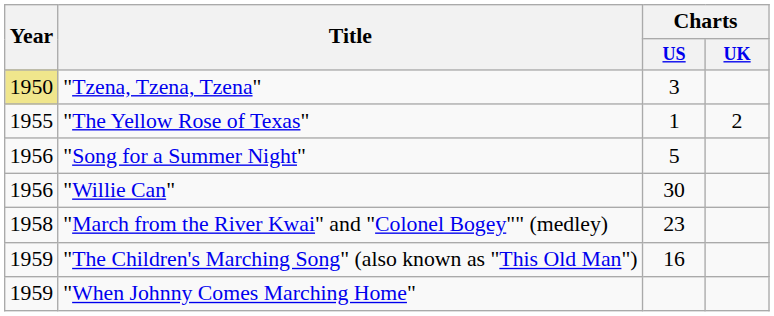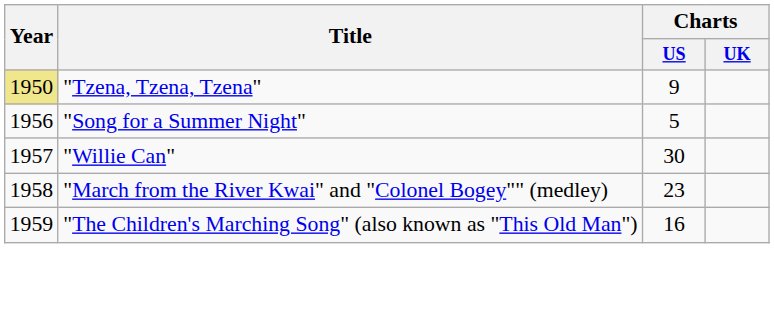"Tzena, Tzena, Tzena" | Charts / US: 3 -> 9
- row: 1955 | "The Yellow Rose of Texas" | 1 | 2
"Willie Can" | Year: 1956 -> 1957
- row: 1959 | "When Johnny Comes Marching Home"
